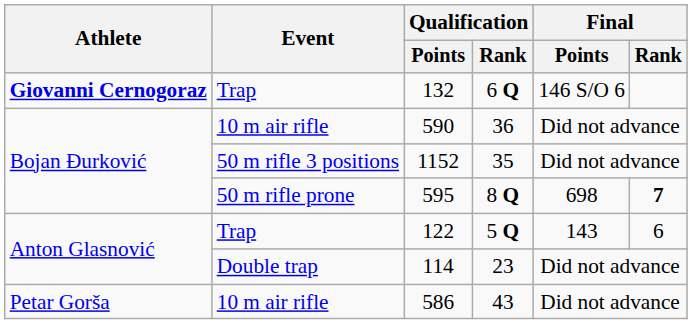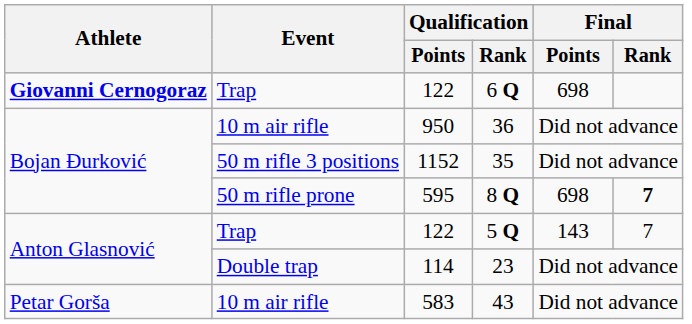6 Q | Qualification / Points: 132 -> 122
6 Q | Final / Points: 146 S/O 6 -> 698
36 | Qualification / Points: 590 -> 950
5 Q | Final / Rank: 6 -> 7
43 | Qualification / Points: 586 -> 583
